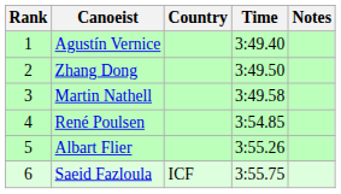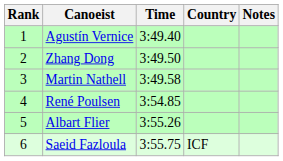columns swapped: Country <-> Time
